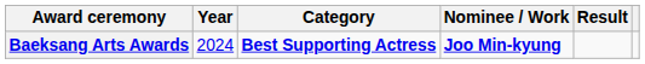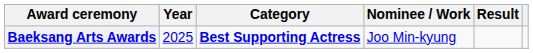Baeksang Arts Awards | Year: 2024 -> 2025
Baeksang Arts Awards | Nominee / Work: bold -> normal
